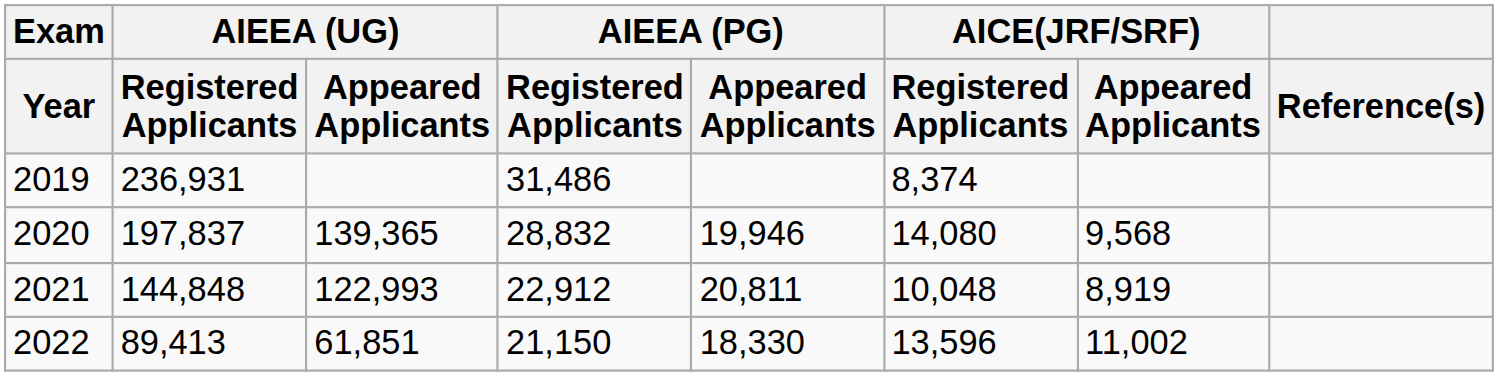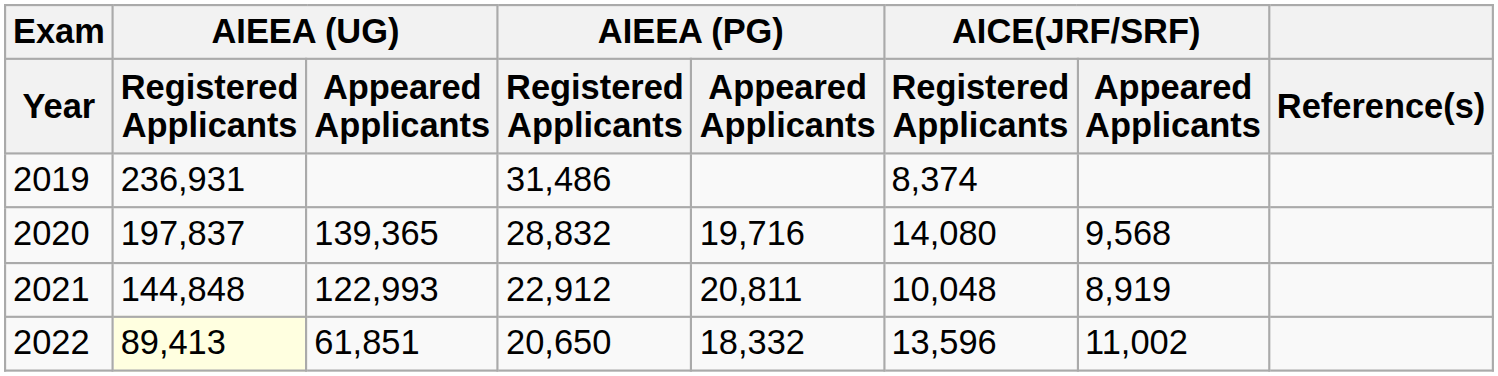2020 | AIEEA (PG) / Appeared Applicants: 19,946 -> 19,716
2022 | AIEEA (UG) / Registered Applicants: no background -> lightyellow background
2022 | AIEEA (PG) / Registered Applicants: 21,150 -> 20,650
2022 | AIEEA (PG) / Appeared Applicants: 18,330 -> 18,332
